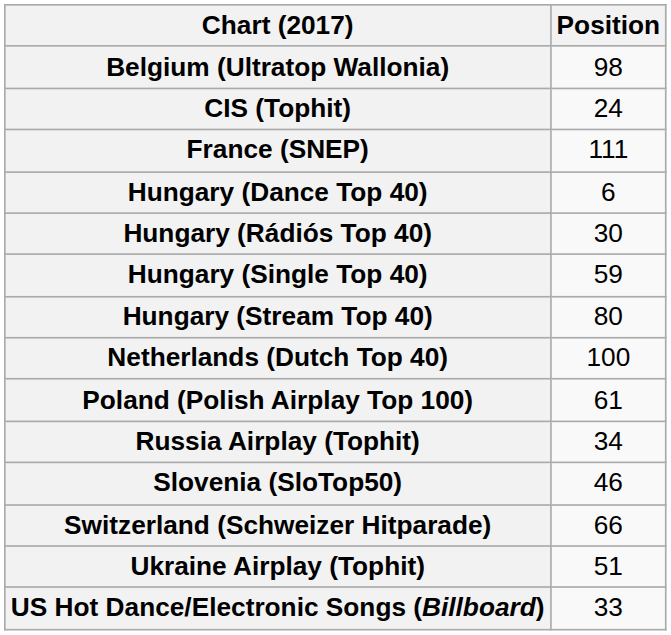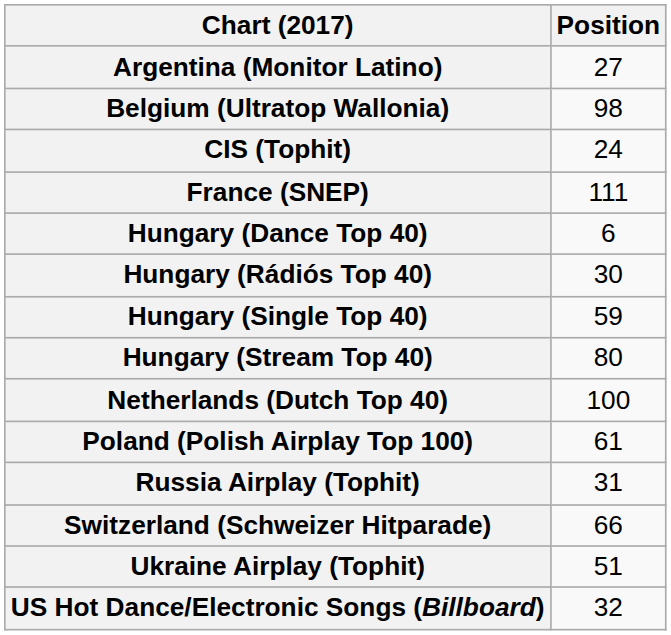+ row: Argentina (Monitor Latino) | 27
Russia Airplay (Tophit) | Position: 34 -> 31
- row: Slovenia (SloTop50) | 46
US Hot Dance/Electronic Songs (Billboard) | Position: 33 -> 32
